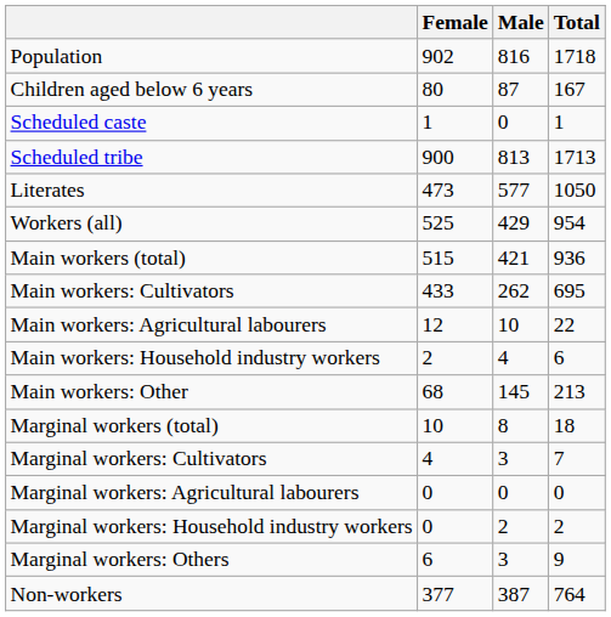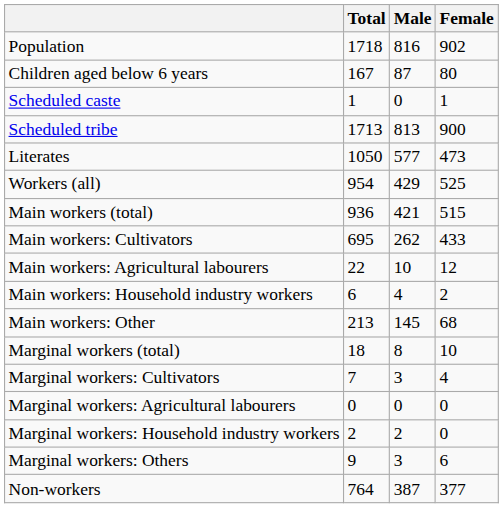columns swapped: Total <-> Female
